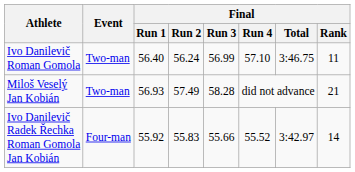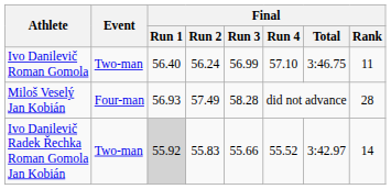Miloš Veselý Jan Kobián | Event: Two-man -> Four-man
Miloš Veselý Jan Kobián | Final / Rank: 21 -> 28
Ivo Danilevič Radek Řechka Roman Gomola Jan Kobián | Event: Four-man -> Two-man
Ivo Danilevič Radek Řechka Roman Gomola Jan Kobián | Final / Run 1: no background -> lightgrey background
